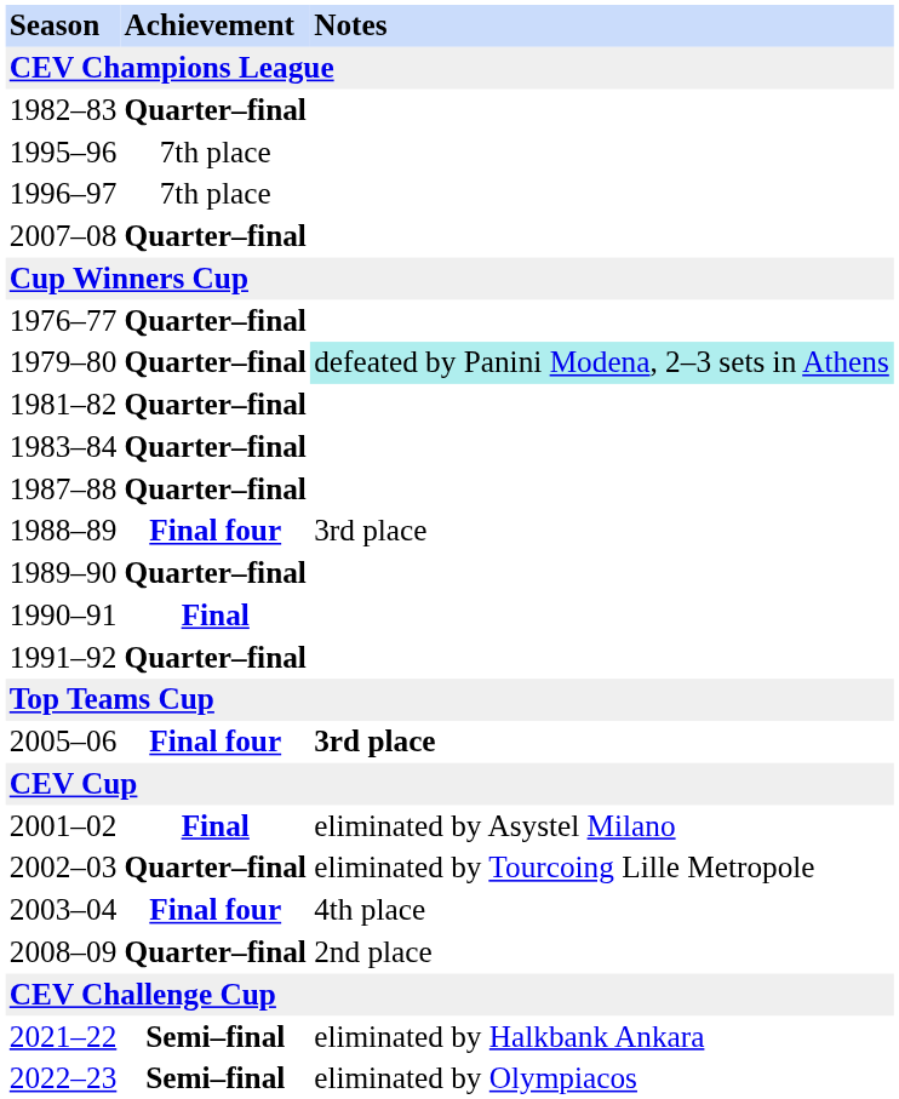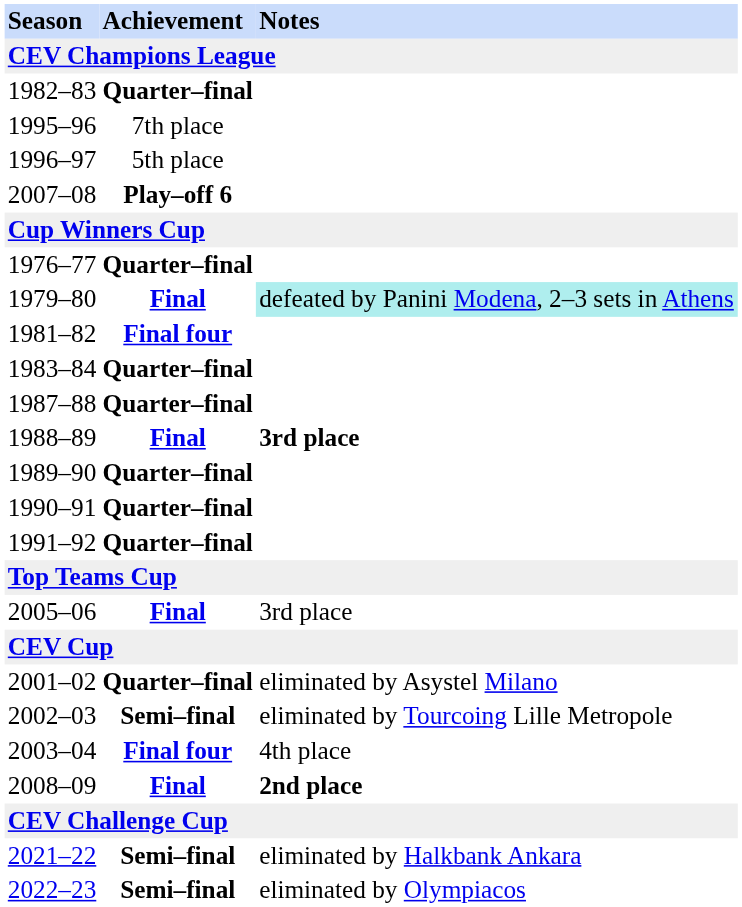1996–97 | Achievement: 7th place -> 5th place
2007–08 | Achievement: Quarter–final -> Play–off 6
1979–80 | Achievement: Quarter–final -> Final
1981–82 | Achievement: Quarter–final -> Final four
1988–89 | Achievement: Final four -> Final
1988–89 | Notes: normal -> bold
1990–91 | Achievement: Final -> Quarter–final
2005–06 | Achievement: Final four -> Final
2005–06 | Notes: bold -> normal
2001–02 | Achievement: Final -> Quarter–final
2002–03 | Achievement: Quarter–final -> Semi–final
2008–09 | Achievement: Quarter–final -> Final
2008–09 | Notes: normal -> bold
